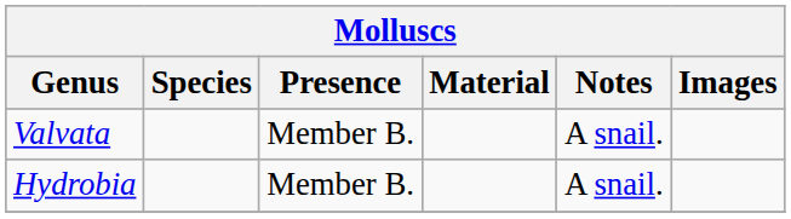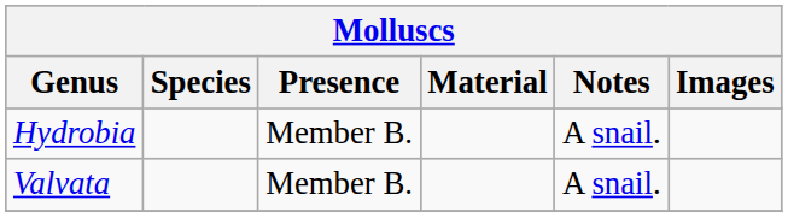rows swapped: Hydrobia <-> Valvata
